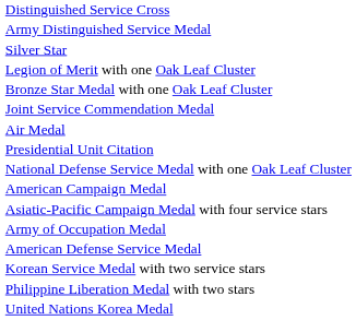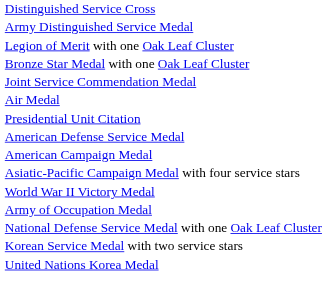- row: Silver Star
rows swapped: American Defense Service Medal <-> National Defense Service Medal with one Oak Leaf Cluster
+ row: World War II Victory Medal
- row: Philippine Liberation Medal with two stars
